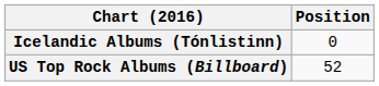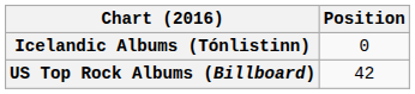US Top Rock Albums (Billboard) | Position: 52 -> 42
